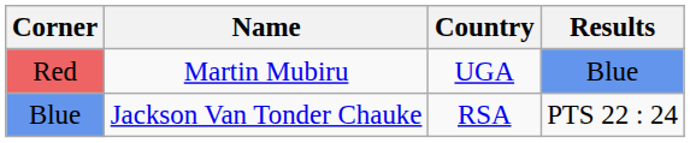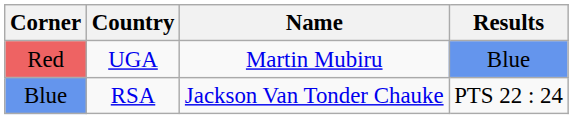columns swapped: Country <-> Name
